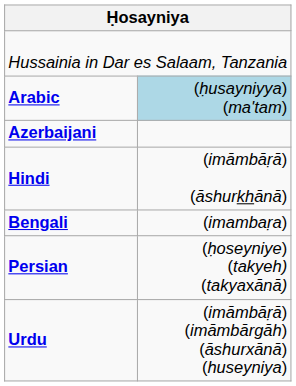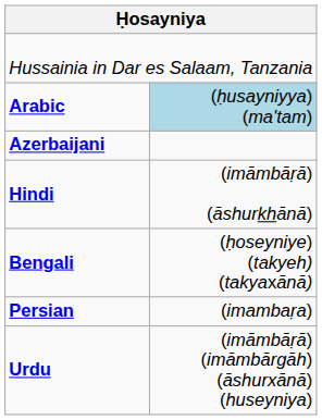Bengali | column 2: (imambaṛa) -> (ḥoseyniye) (takyeh) (takyaxānā)
Persian | column 2: (ḥoseyniye) (takyeh) (takyaxānā) -> (imambaṛa)
